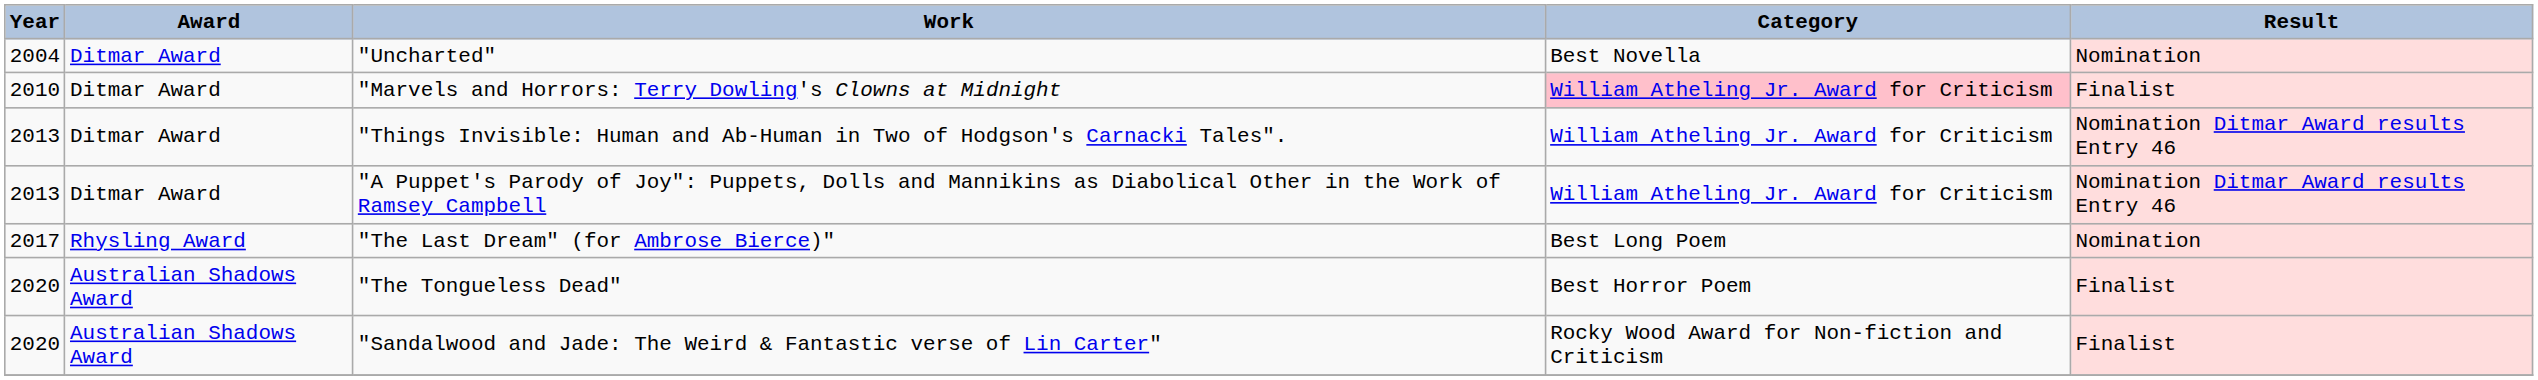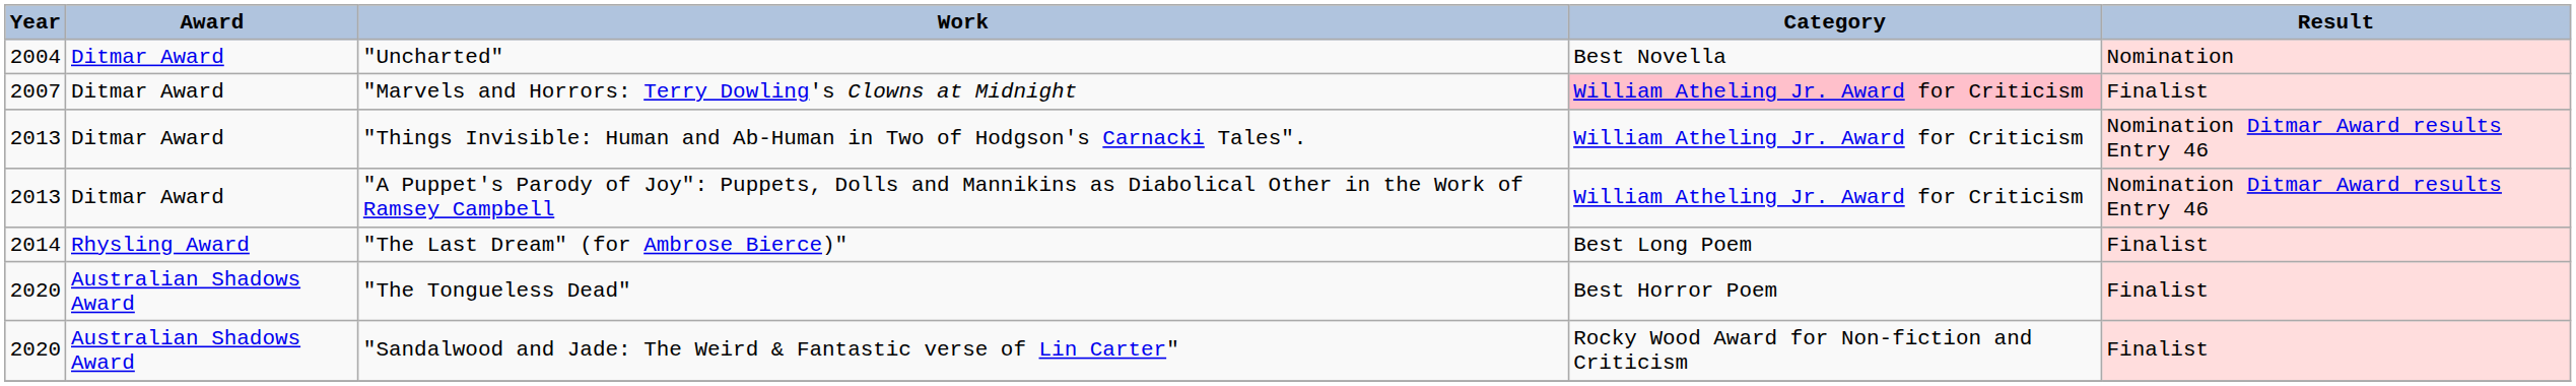"Marvels and Horrors: Terry Dowling's Clowns at Midnight | Year: 2010 -> 2007
"The Last Dream" (for Ambrose Bierce)" | Year: 2017 -> 2014
"The Last Dream" (for Ambrose Bierce)" | Result: Nomination -> Finalist
